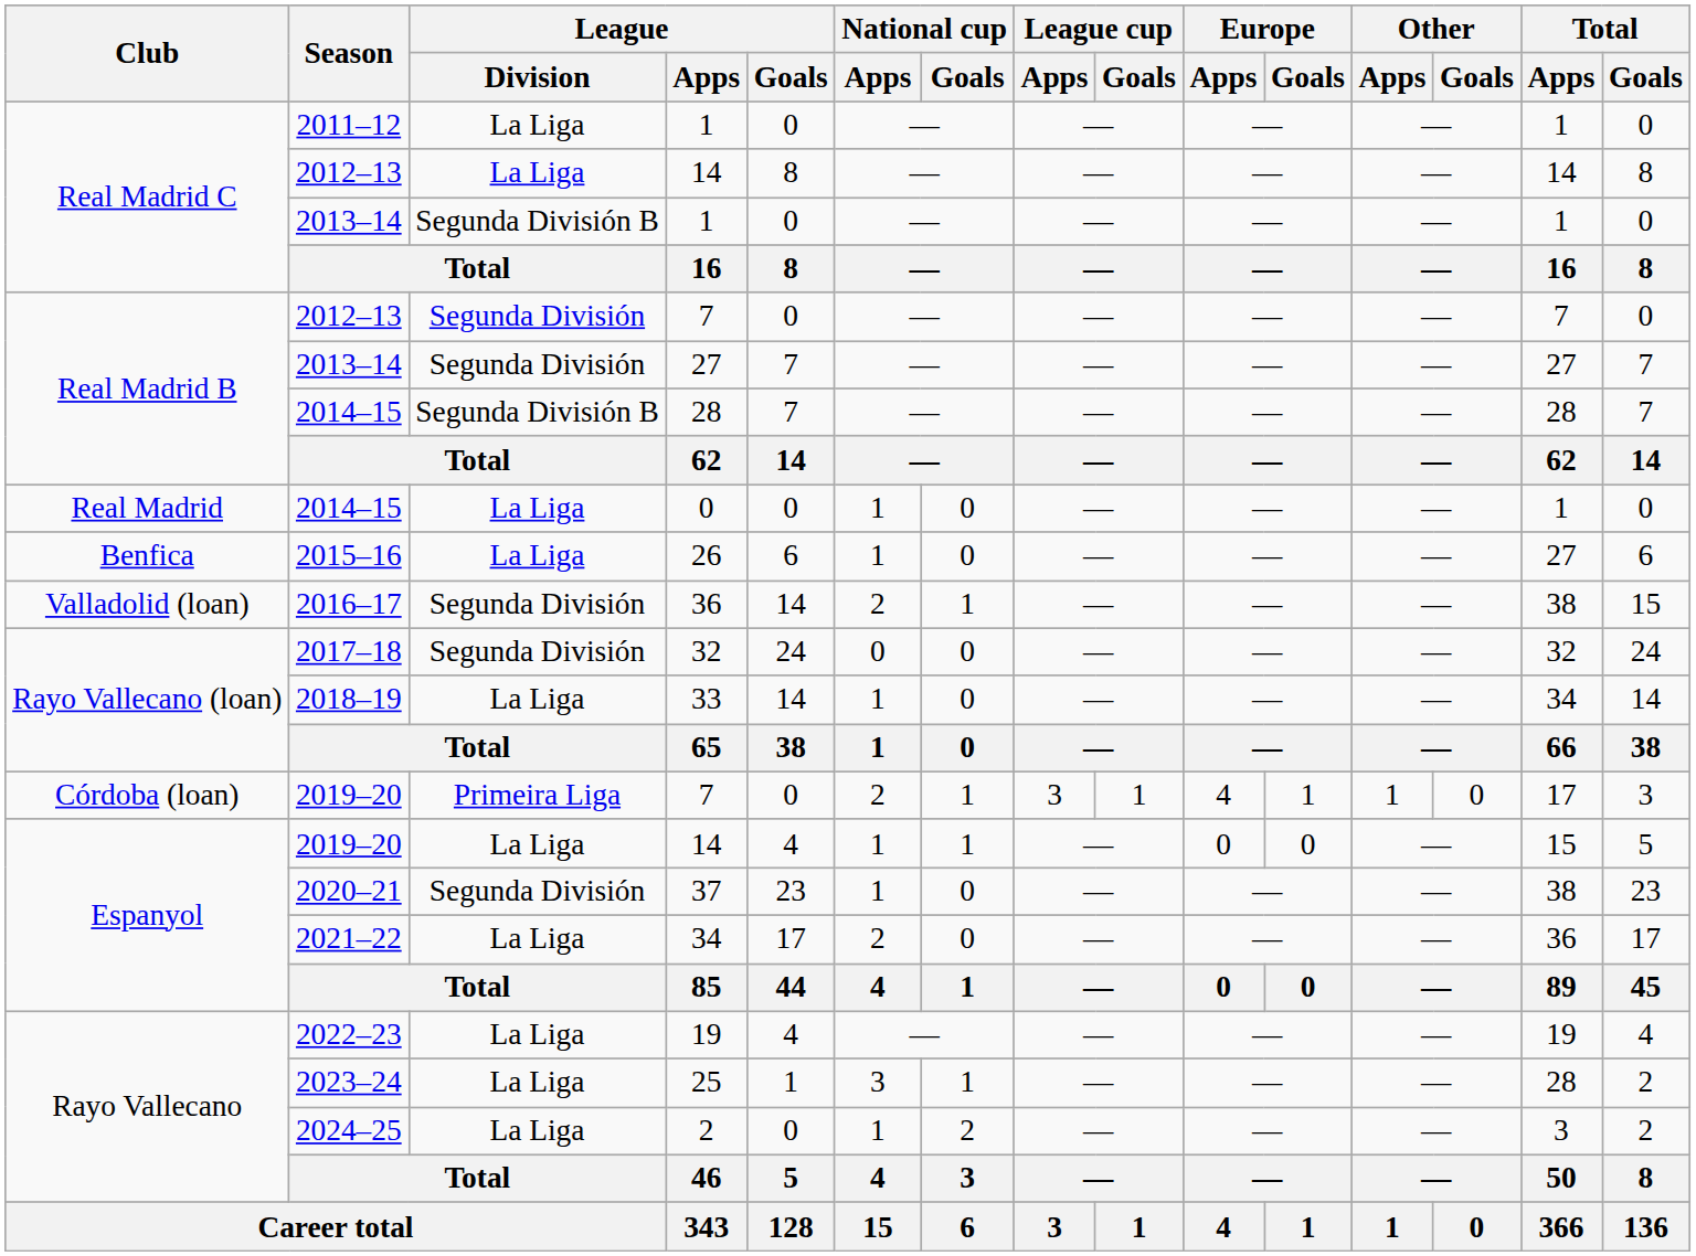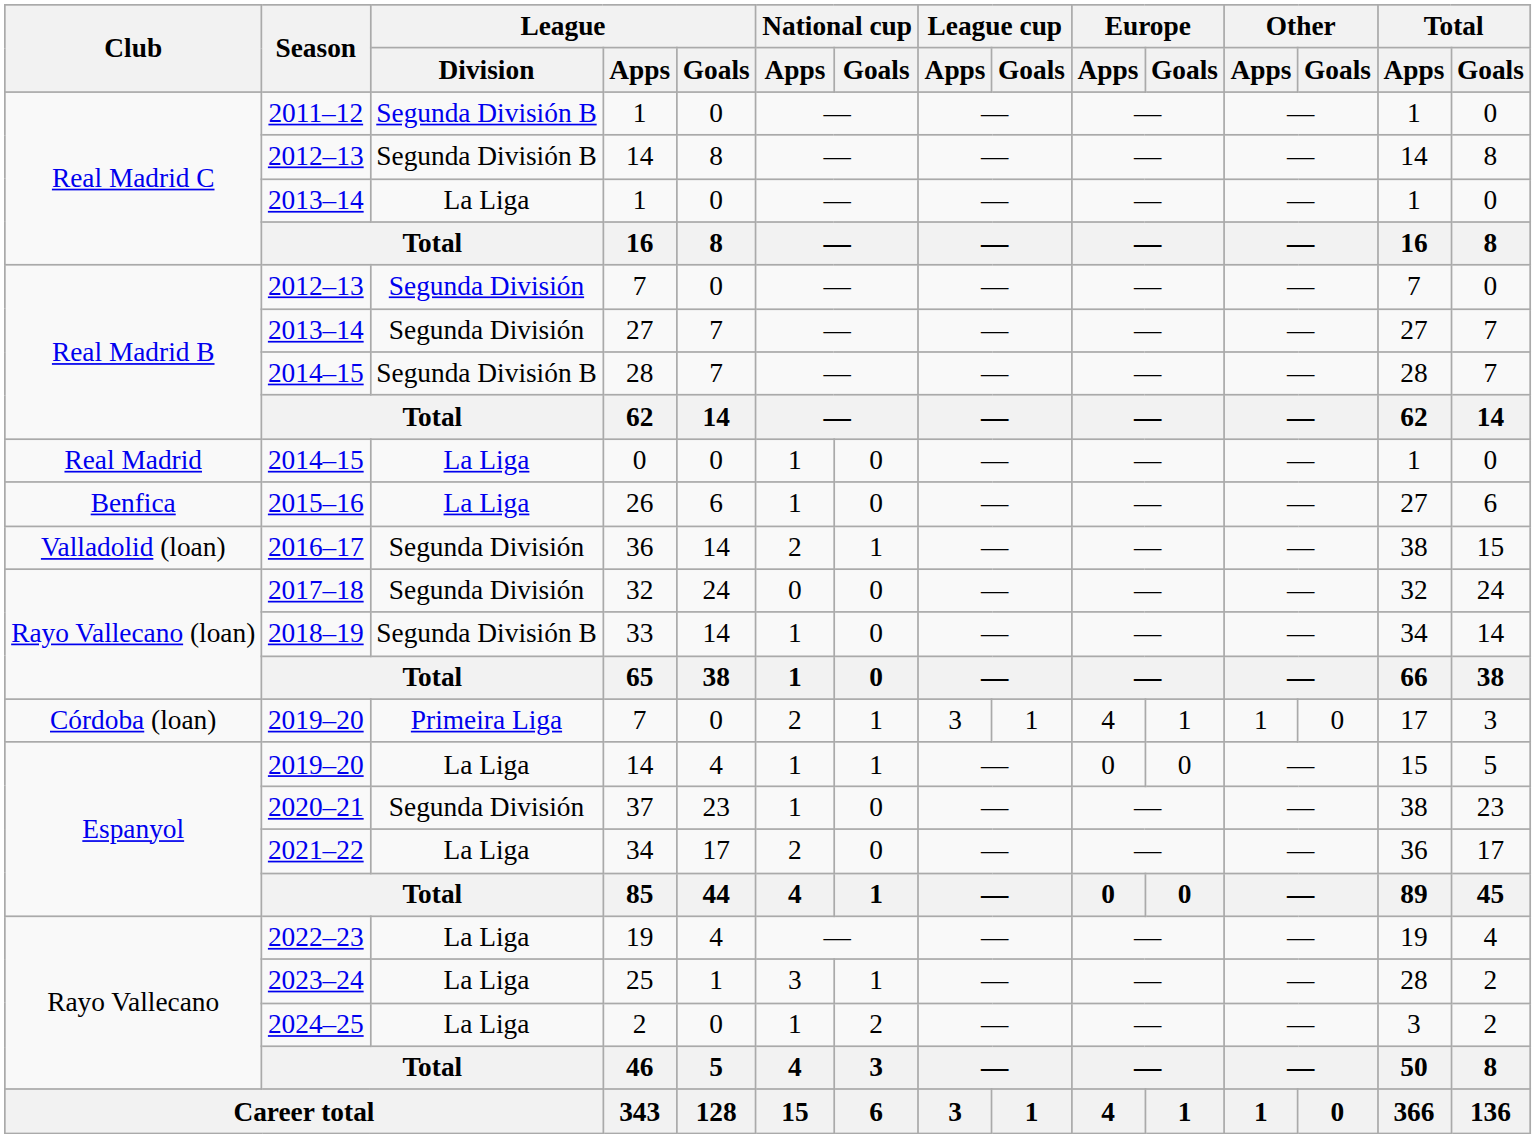2011–12 / 1 | League / Division: La Liga -> Segunda División B
2012–13 / 14 | League / Division: La Liga -> Segunda División B
2013–14 / 1 | League / Division: Segunda División B -> La Liga
33 | League / Division: La Liga -> Segunda División B
